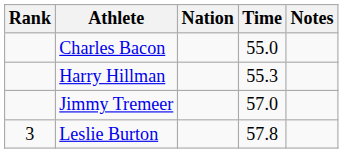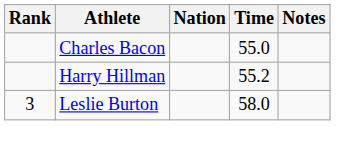Harry Hillman | Time: 55.3 -> 55.2
- row: Jimmy Tremeer | 57.0
Leslie Burton | Time: 57.8 -> 58.0
